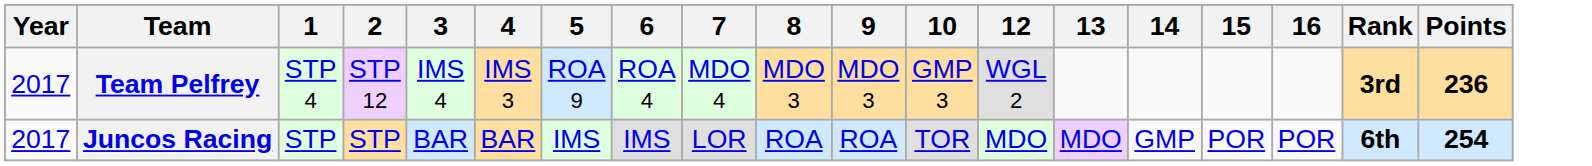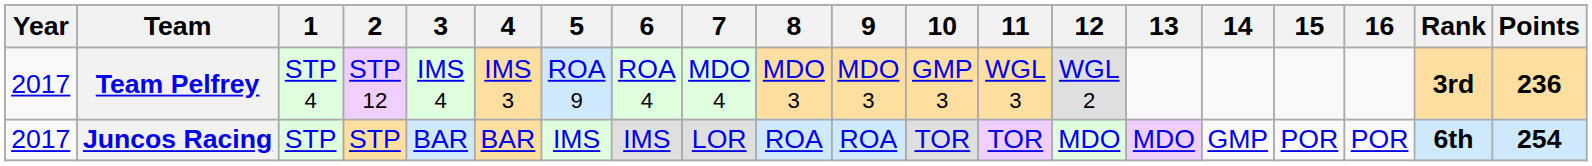+ column: 11 | WGL 3 | TOR
